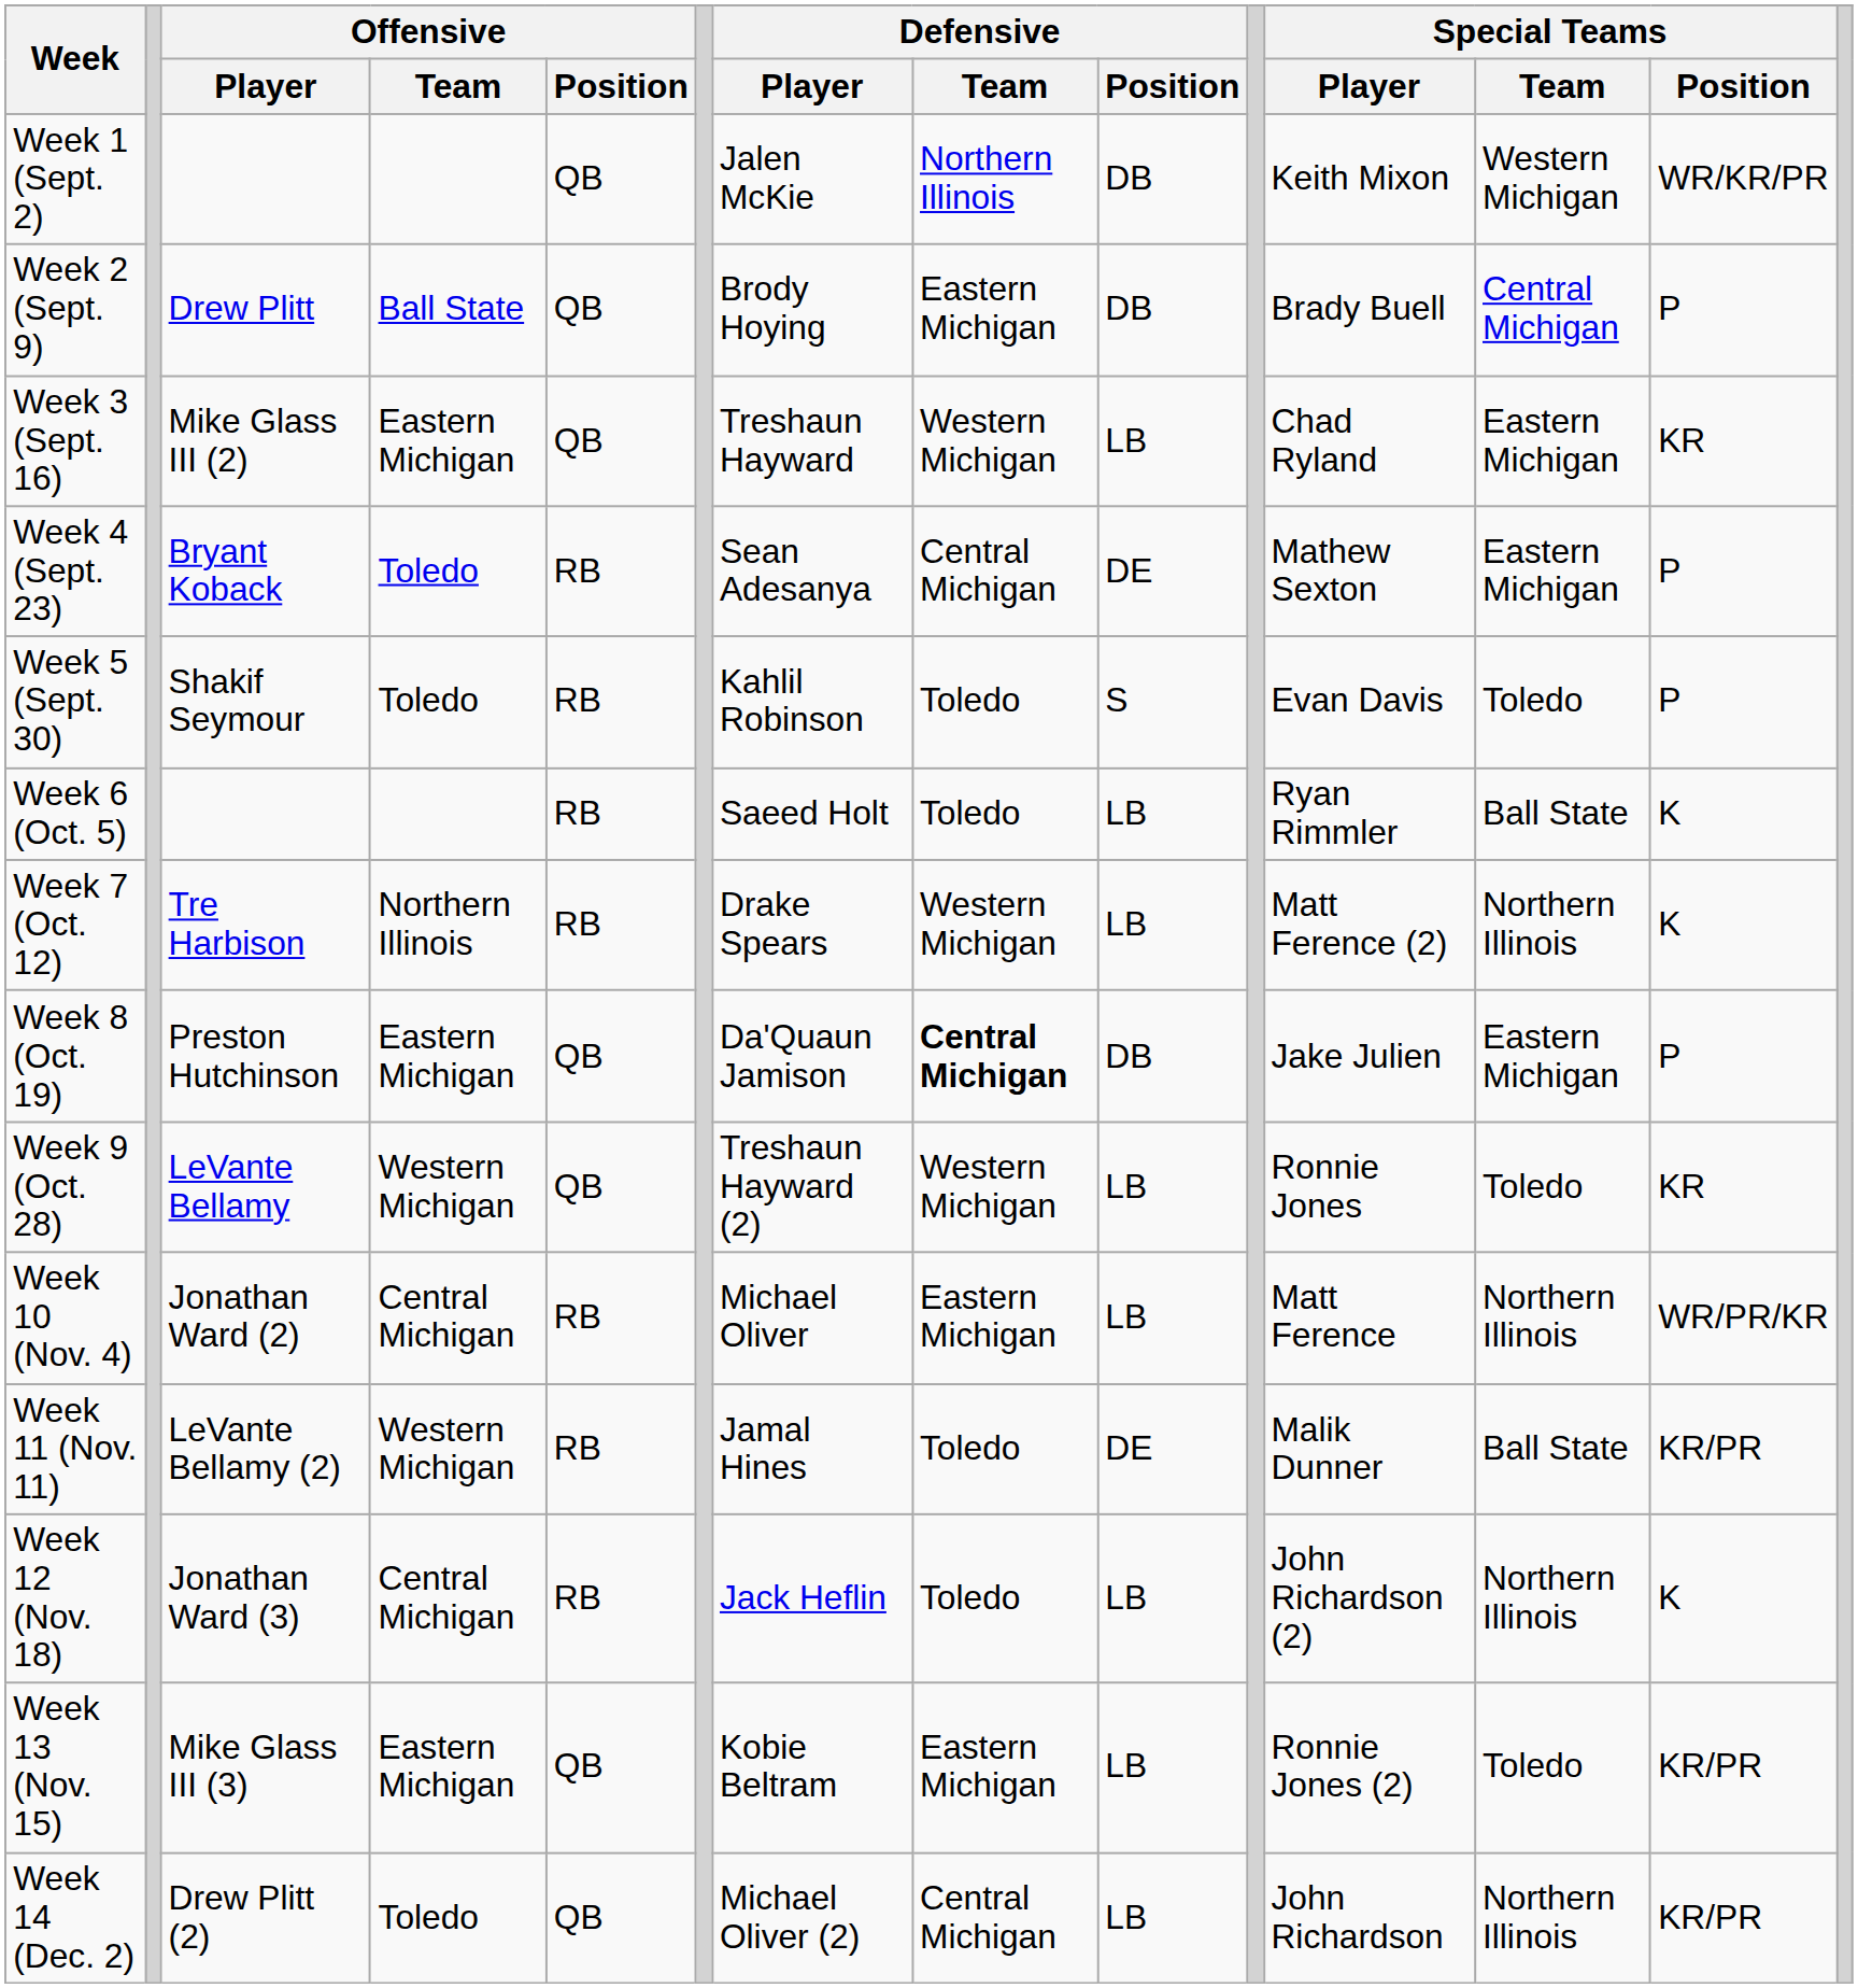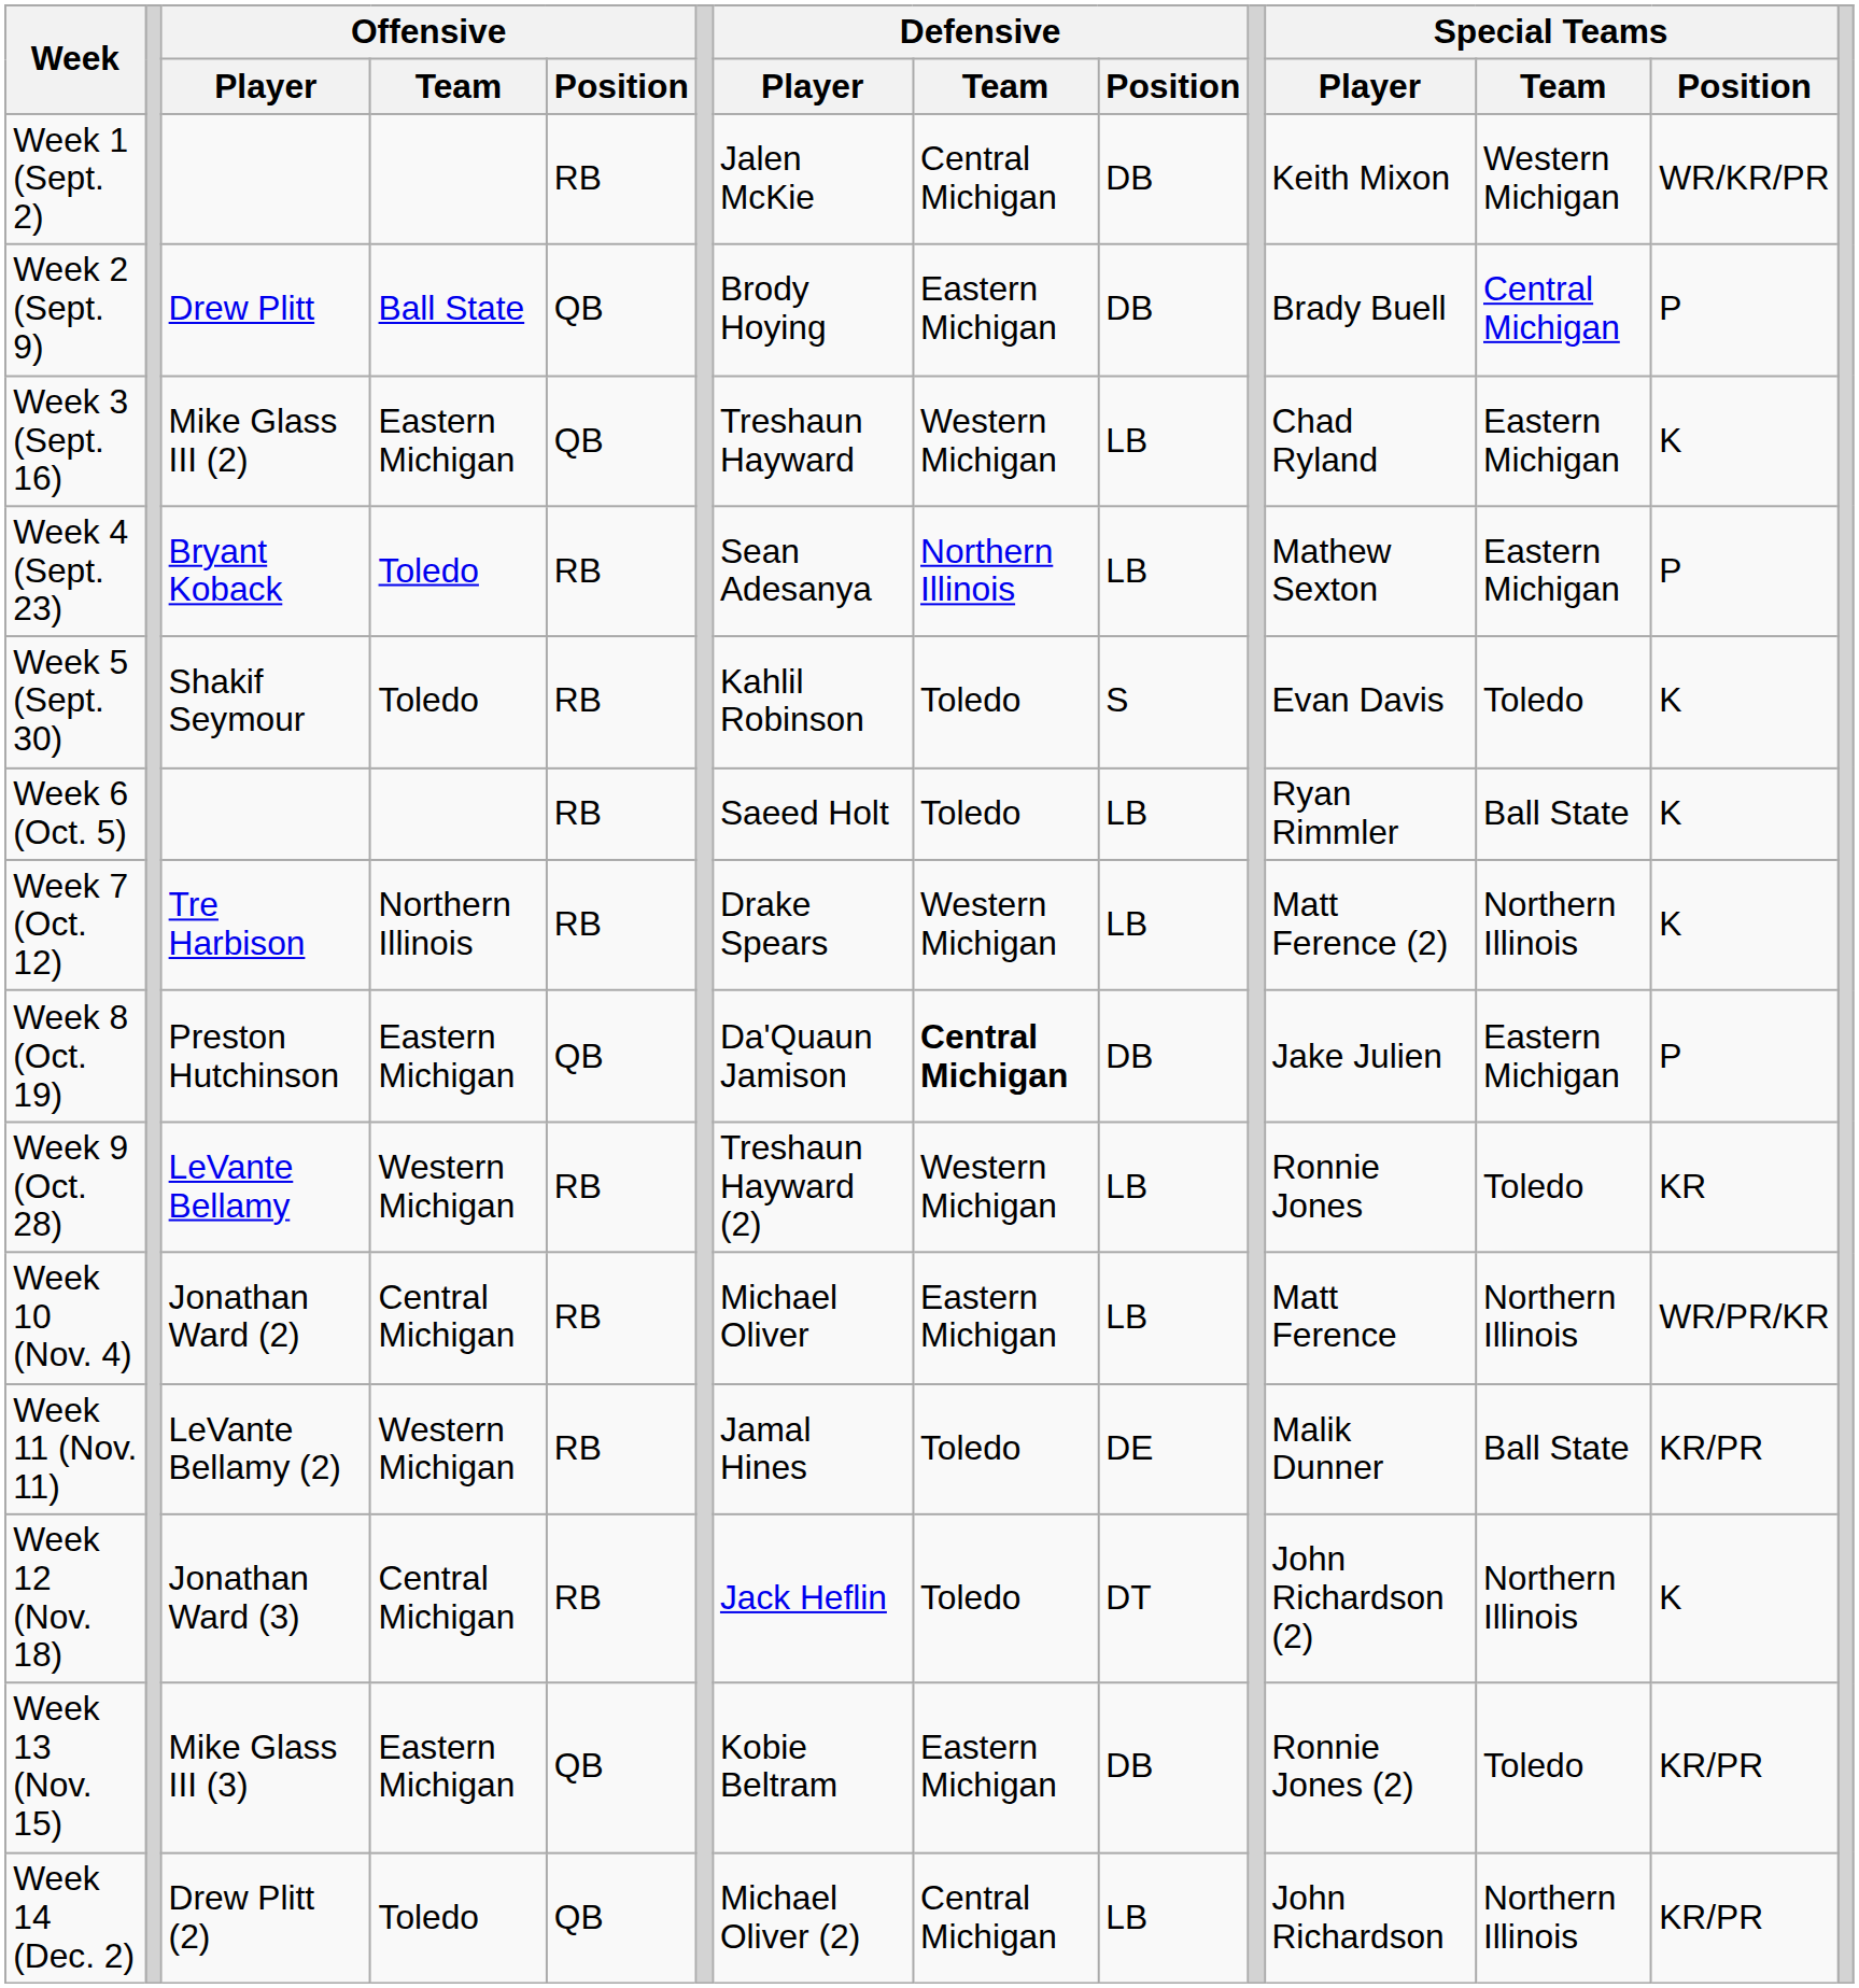Week 1 (Sept. 2) | Offensive / Position: QB -> RB
Week 1 (Sept. 2) | Defensive / Team: Northern Illinois -> Central Michigan
Week 3 (Sept. 16) | Special Teams / Position: KR -> K
Week 4 (Sept. 23) | Defensive / Team: Central Michigan -> Northern Illinois
Week 4 (Sept. 23) | Defensive / Position: DE -> LB
Week 5 (Sept. 30) | Special Teams / Position: P -> K
Week 9 (Oct. 28) | Offensive / Position: QB -> RB
Week 12 (Nov. 18) | Defensive / Position: LB -> DT
Week 13 (Nov. 15) | Defensive / Position: LB -> DB
